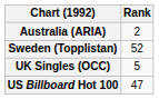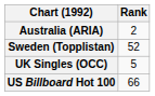US Billboard Hot 100 | Rank: 47 -> 66
